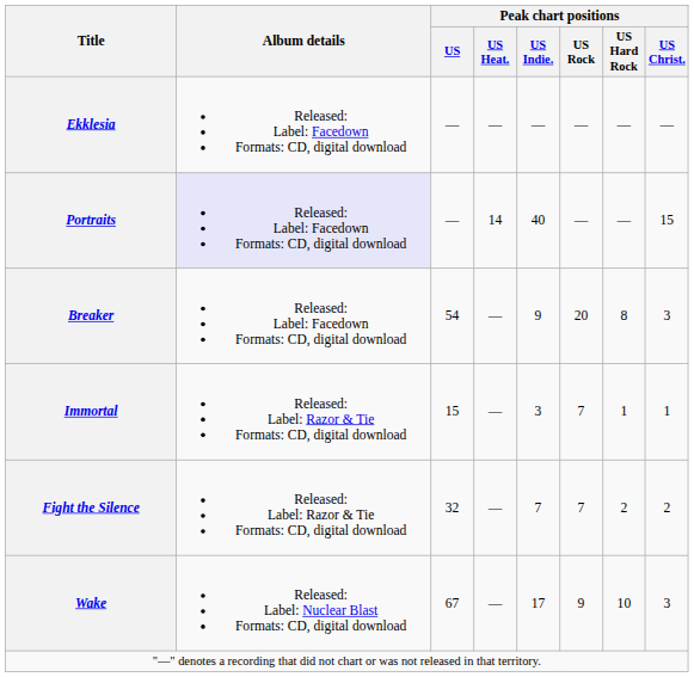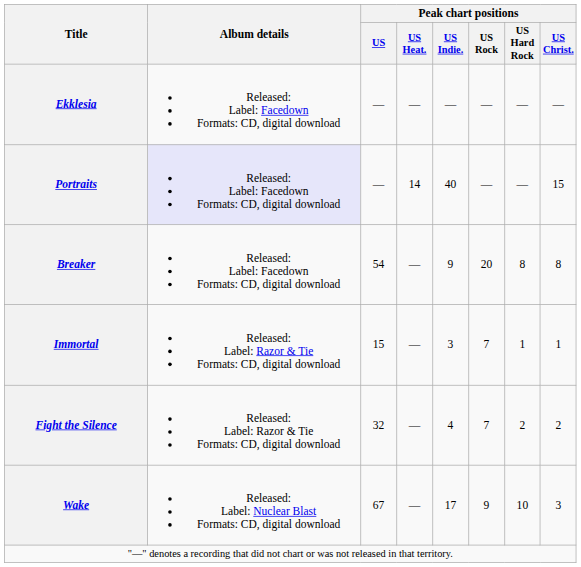Breaker | Peak chart positions / US Christ.: 3 -> 8
Fight the Silence | Peak chart positions / US Indie.: 7 -> 4
